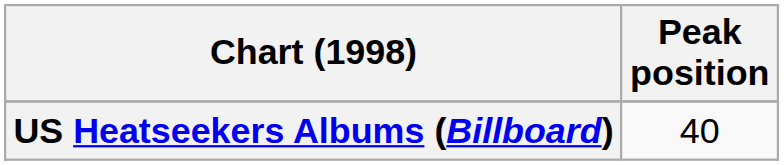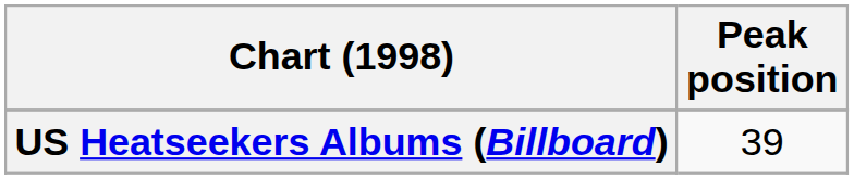US Heatseekers Albums (Billboard) | Peak position: 40 -> 39
